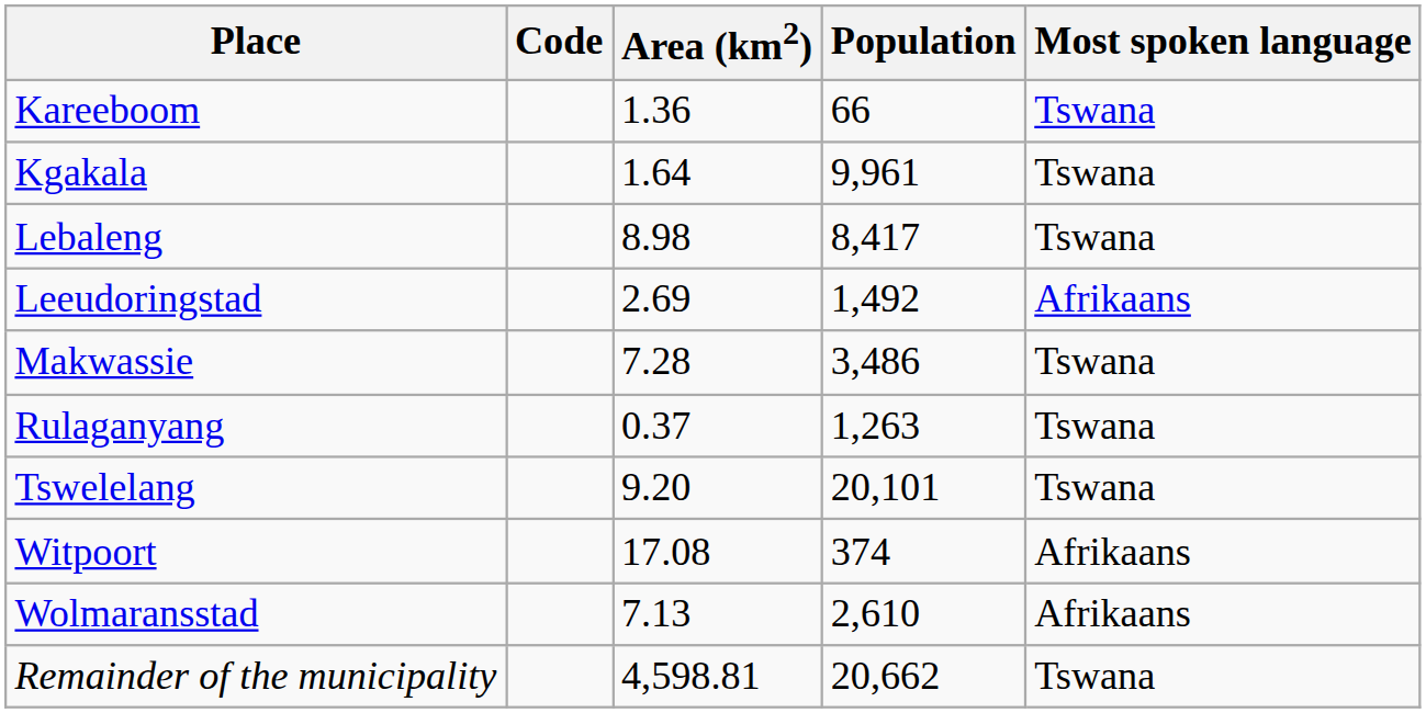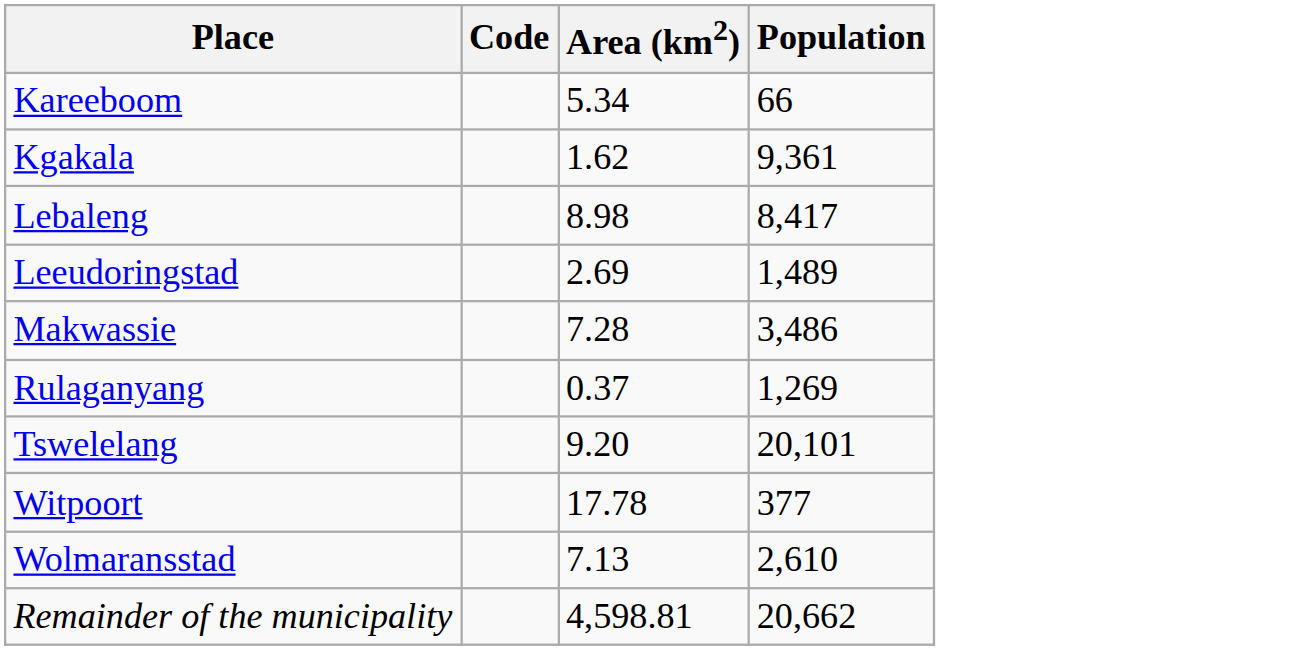- column: Most spoken language | Tswana | Tswana | Tswana | Afrikaans | Tswana | Tswana | Tswana | Afrikaans | Afrikaans | Tswana
Kareeboom | Area (km2): 1.36 -> 5.34
Kgakala | Area (km2): 1.64 -> 1.62
Kgakala | Population: 9,961 -> 9,361
Leeudoringstad | Population: 1,492 -> 1,489
Rulaganyang | Population: 1,263 -> 1,269
Witpoort | Area (km2): 17.08 -> 17.78
Witpoort | Population: 374 -> 377
